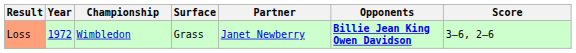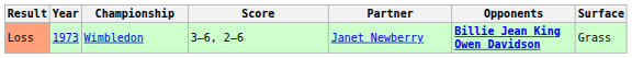columns swapped: Surface <-> Score
Loss | Year: 1972 -> 1973
